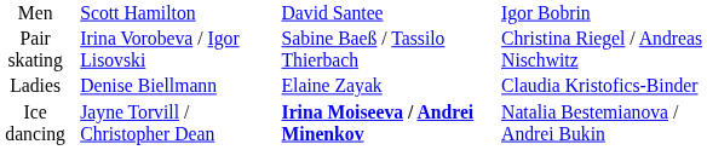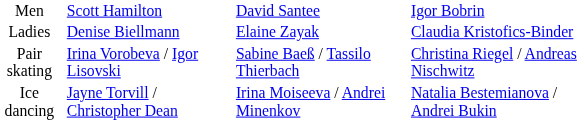rows swapped: Ladies <-> Pair skating
Ice dancing | column 3: bold -> normal
